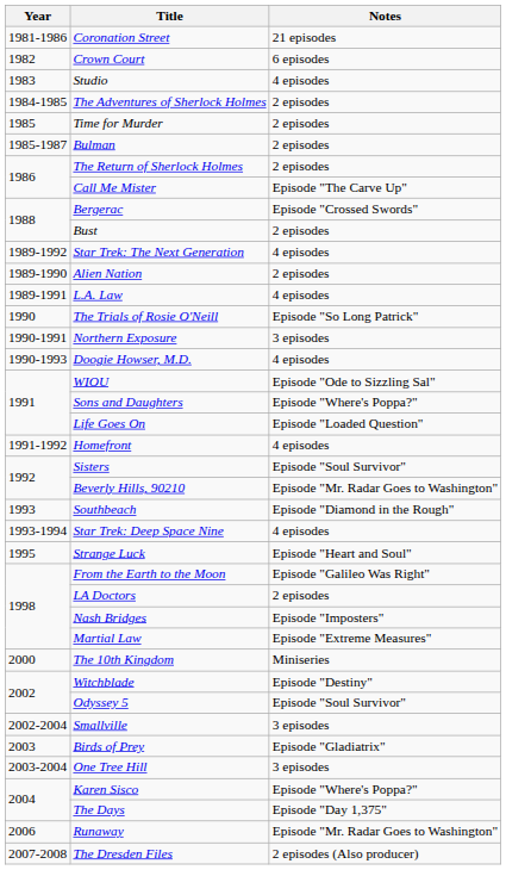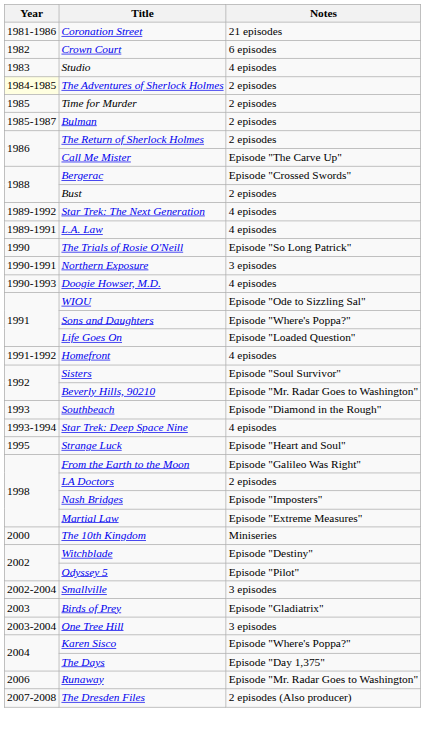The Adventures of Sherlock Holmes | Year: no background -> lightyellow background
- row: 1989-1990 | Alien Nation | 2 episodes
Odyssey 5 | Notes: Episode "Soul Survivor" -> Episode "Pilot"
